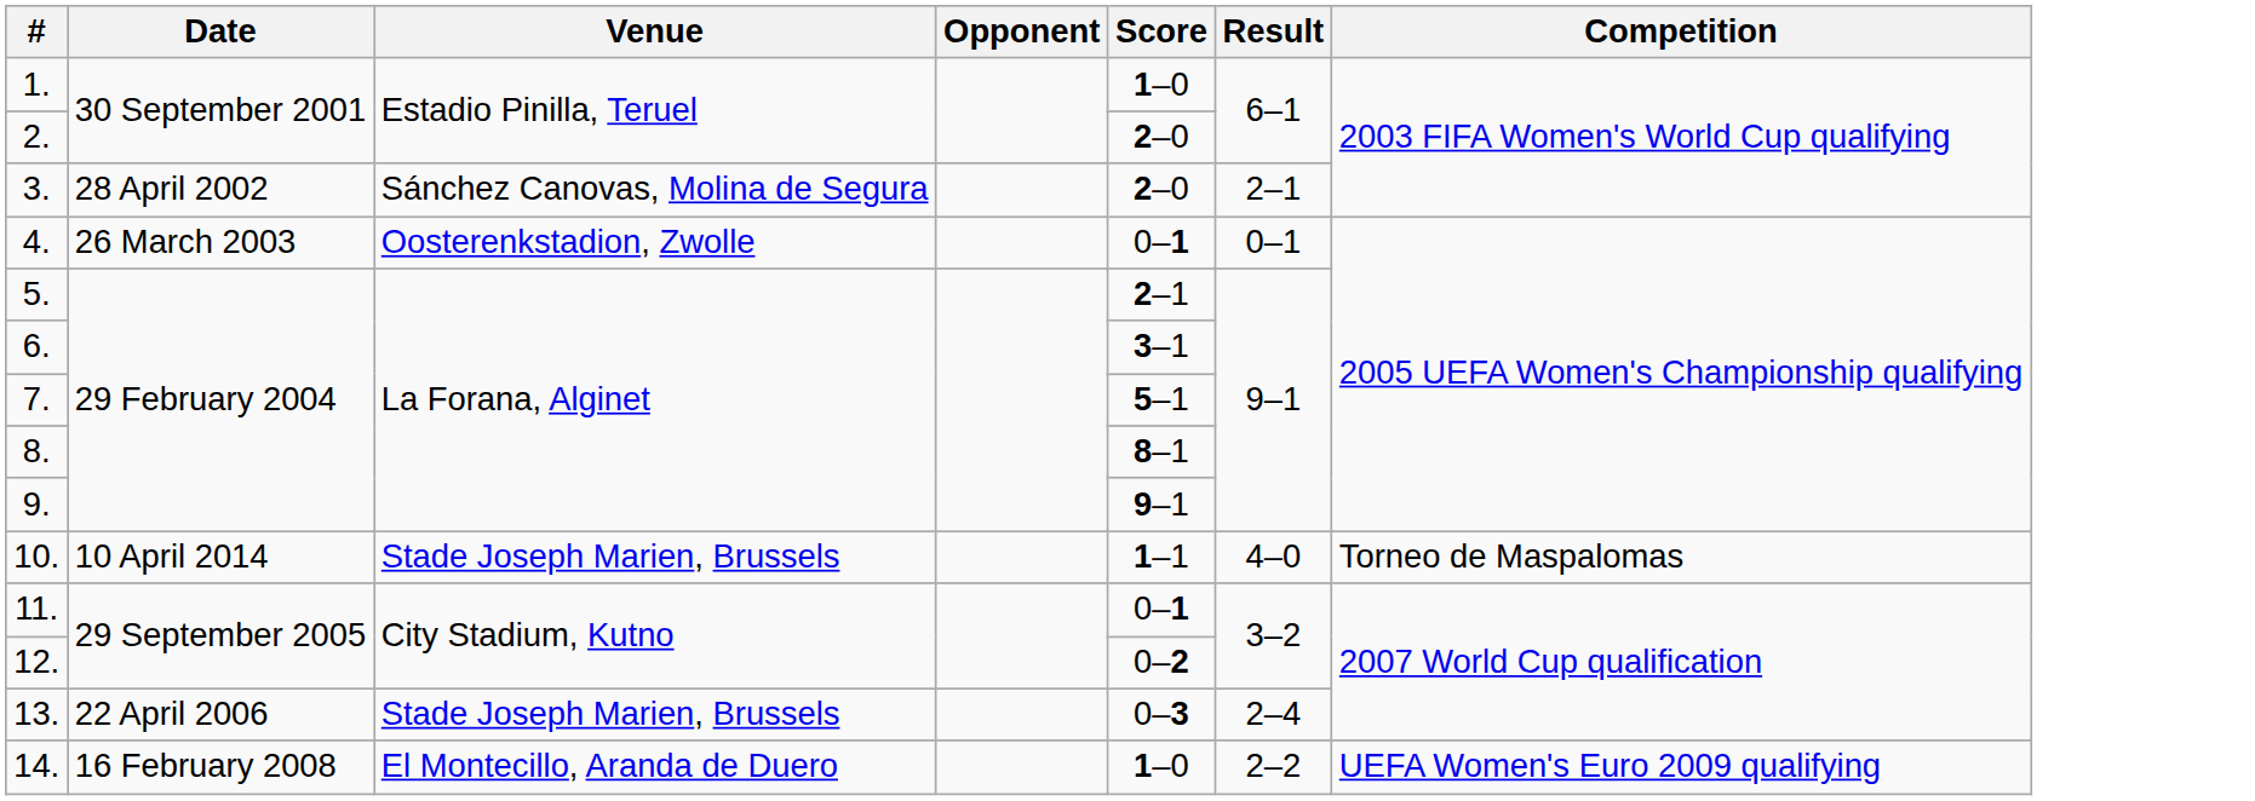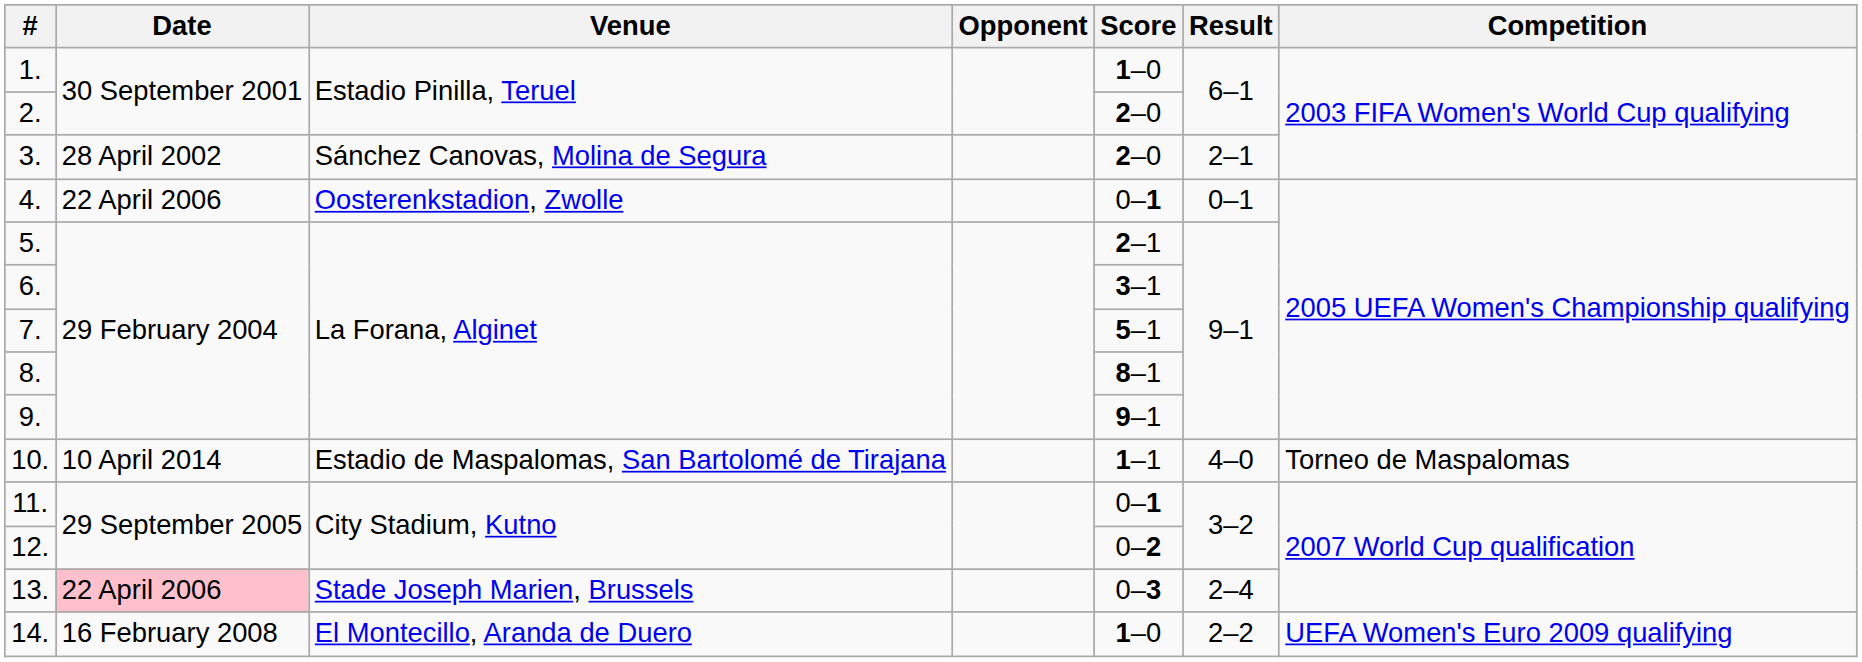4. | Date: 26 March 2003 -> 22 April 2006
10. | Venue: Stade Joseph Marien, Brussels -> Estadio de Maspalomas, San Bartolomé de Tirajana
13. | Date: no background -> pink background
